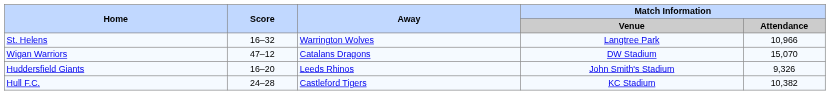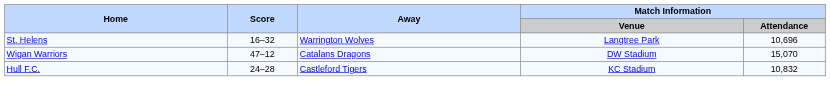St. Helens | Match Information / Attendance: 10,966 -> 10,696
- row: Huddersfield Giants | 16–20 | Leeds Rhinos | John Smith's Stadium | 9,326
Hull F.C. | Match Information / Attendance: 10,382 -> 10,832
